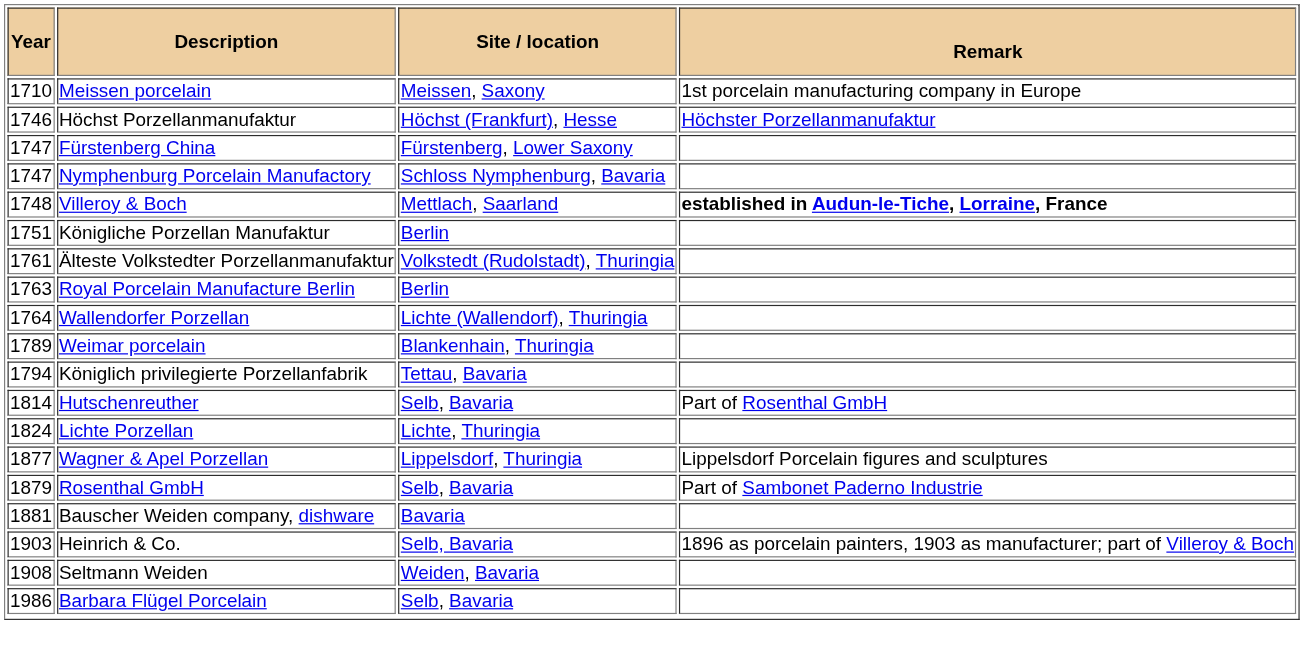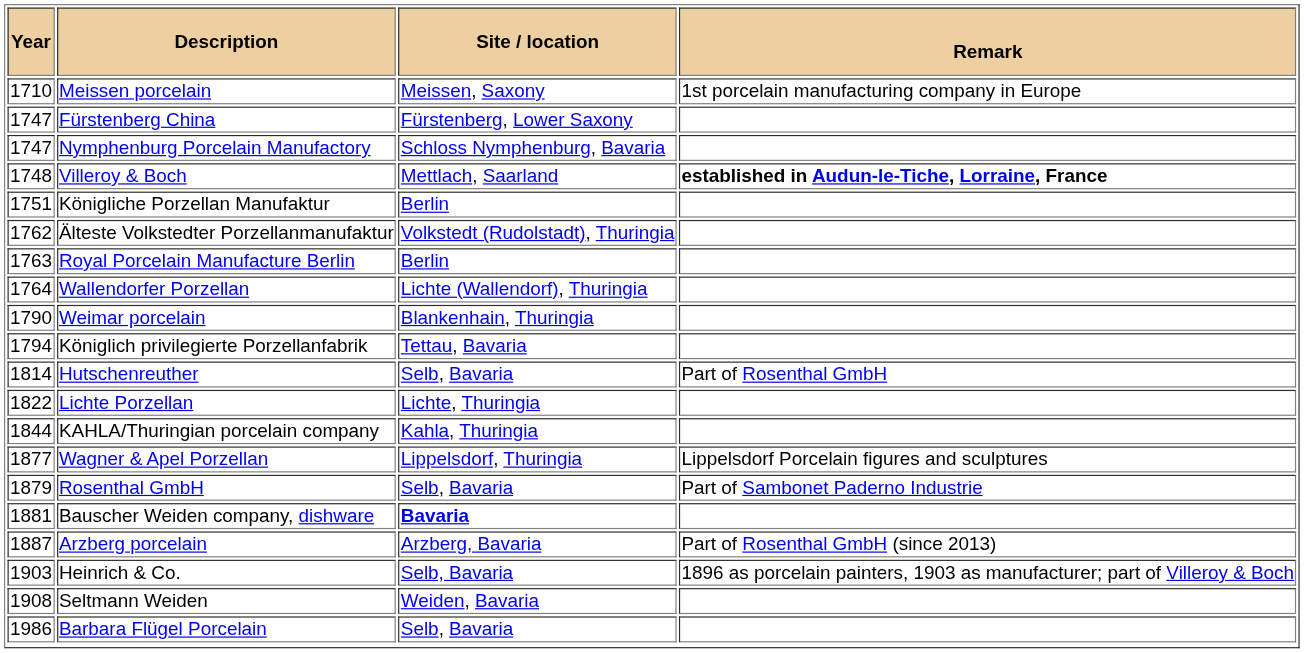- row: 1746 | Höchst Porzellanmanufaktur | Höchst (Frankfurt), Hesse | Höchster Porzellanmanufaktur
Älteste Volkstedter Porzellanmanufaktur | Year: 1761 -> 1762
Weimar porcelain | Year: 1789 -> 1790
Lichte Porzellan | Year: 1824 -> 1822
+ row: 1844 | KAHLA/Thuringian porcelain company | Kahla, Thuringia
Bauscher Weiden company, dishware | Site / location: normal -> bold
+ row: 1887 | Arzberg porcelain | Arzberg, Bavaria | Part of Rosenthal GmbH (since 2013)
